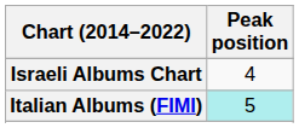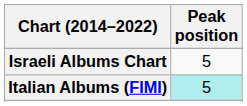Israeli Albums Chart | Peak position: 4 -> 5
